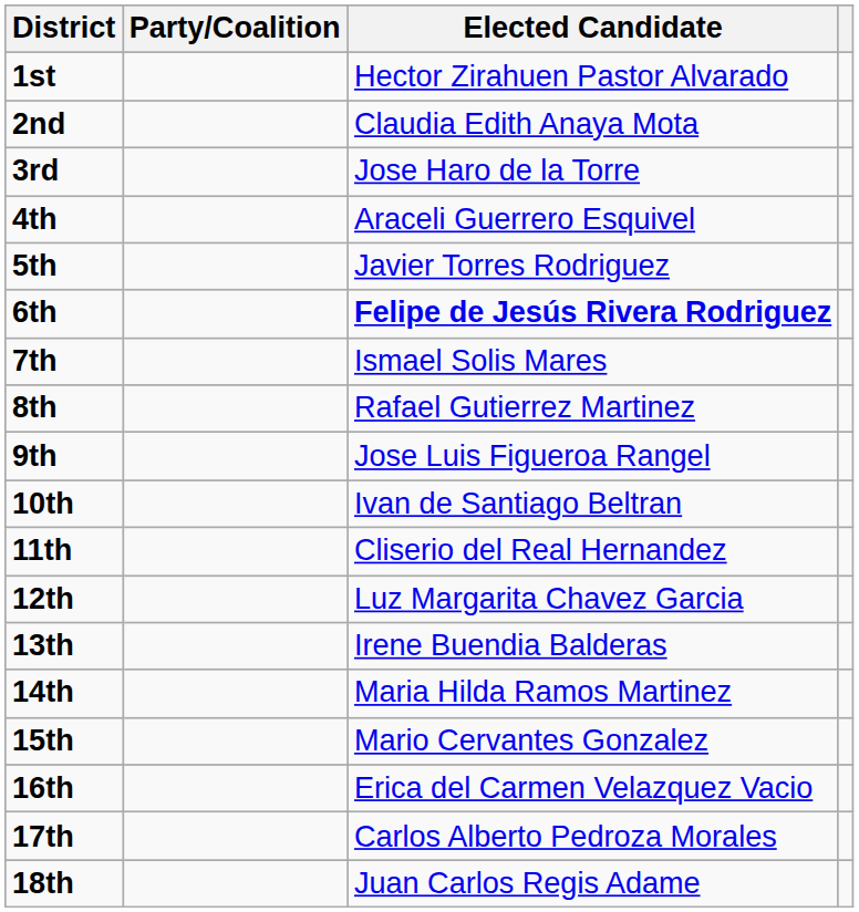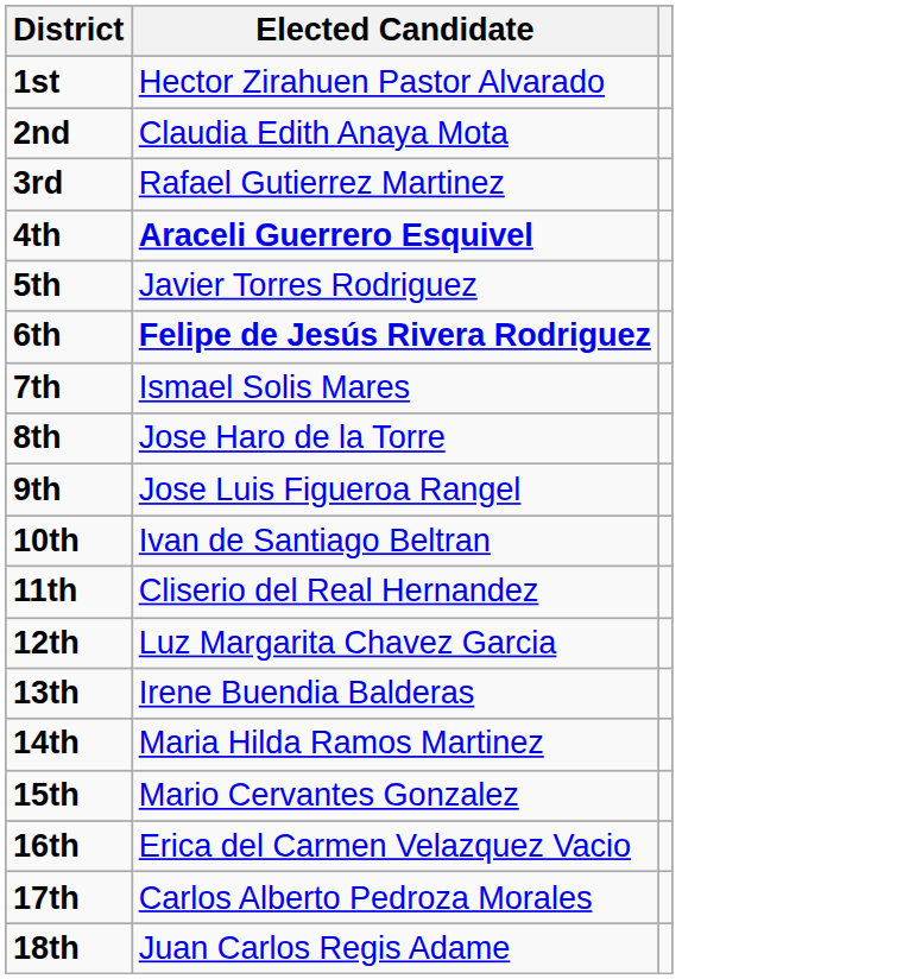- column: Party/Coalition
3rd | Elected Candidate: Jose Haro de la Torre -> Rafael Gutierrez Martinez
4th | Elected Candidate: normal -> bold
8th | Elected Candidate: Rafael Gutierrez Martinez -> Jose Haro de la Torre
